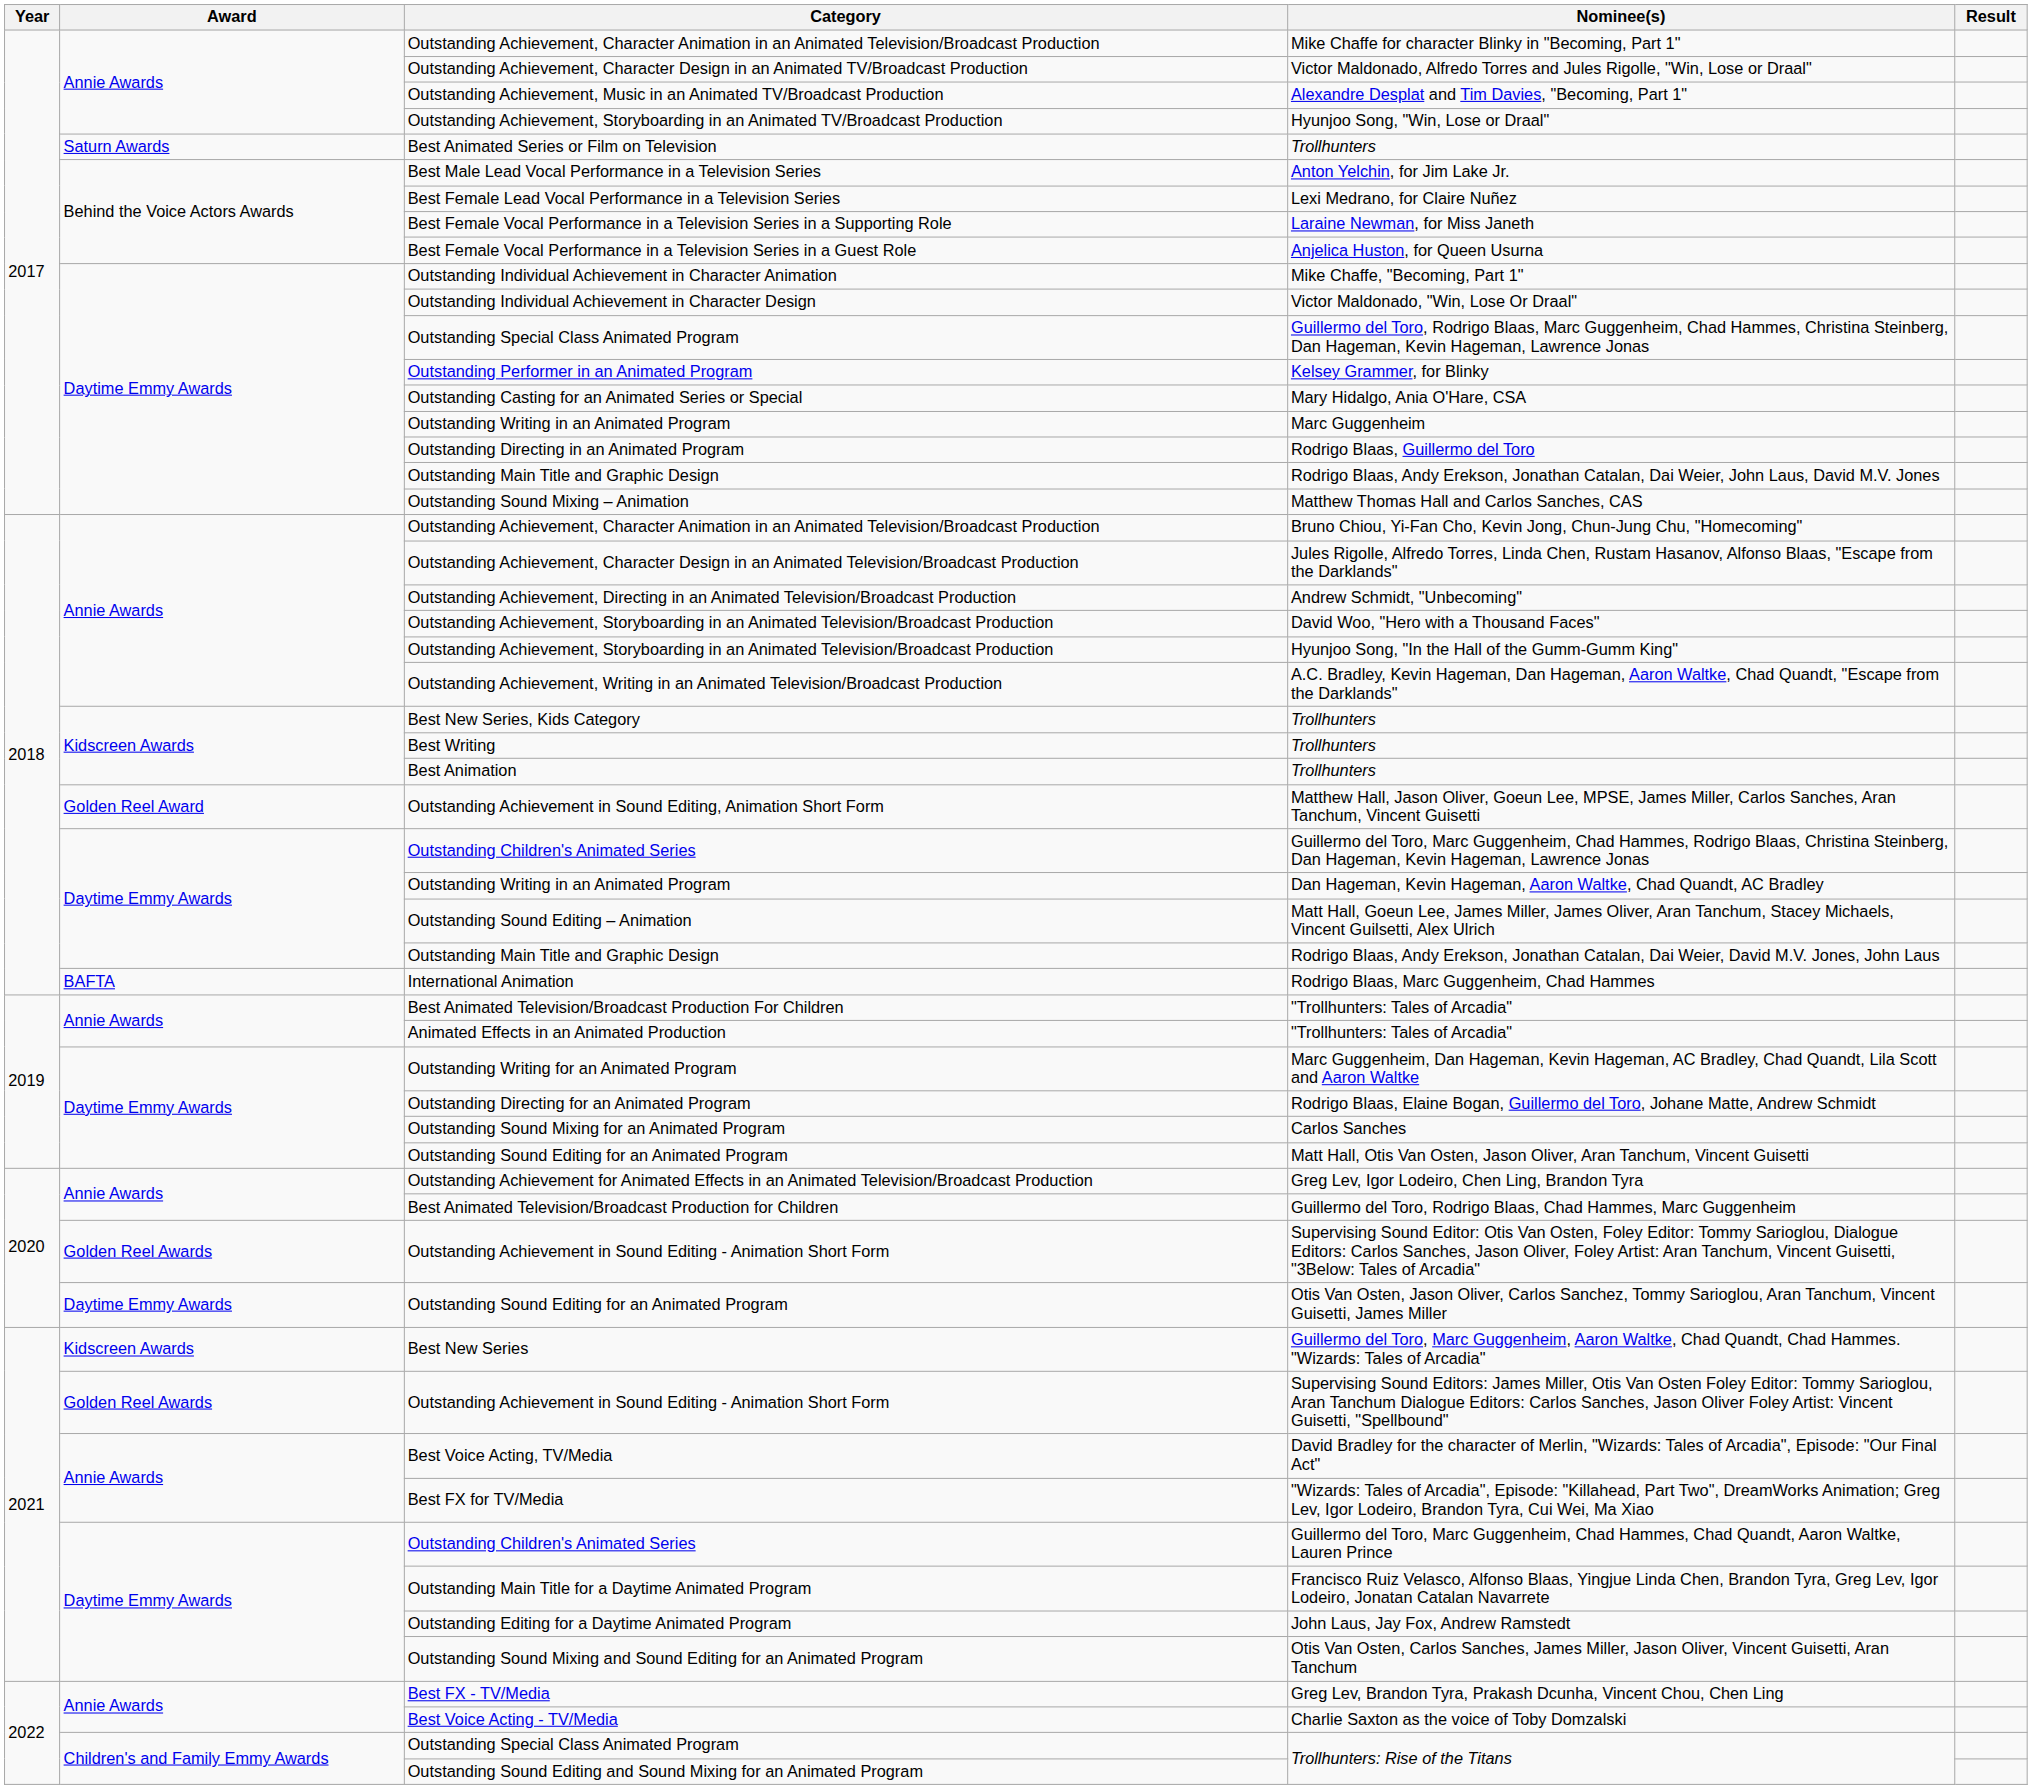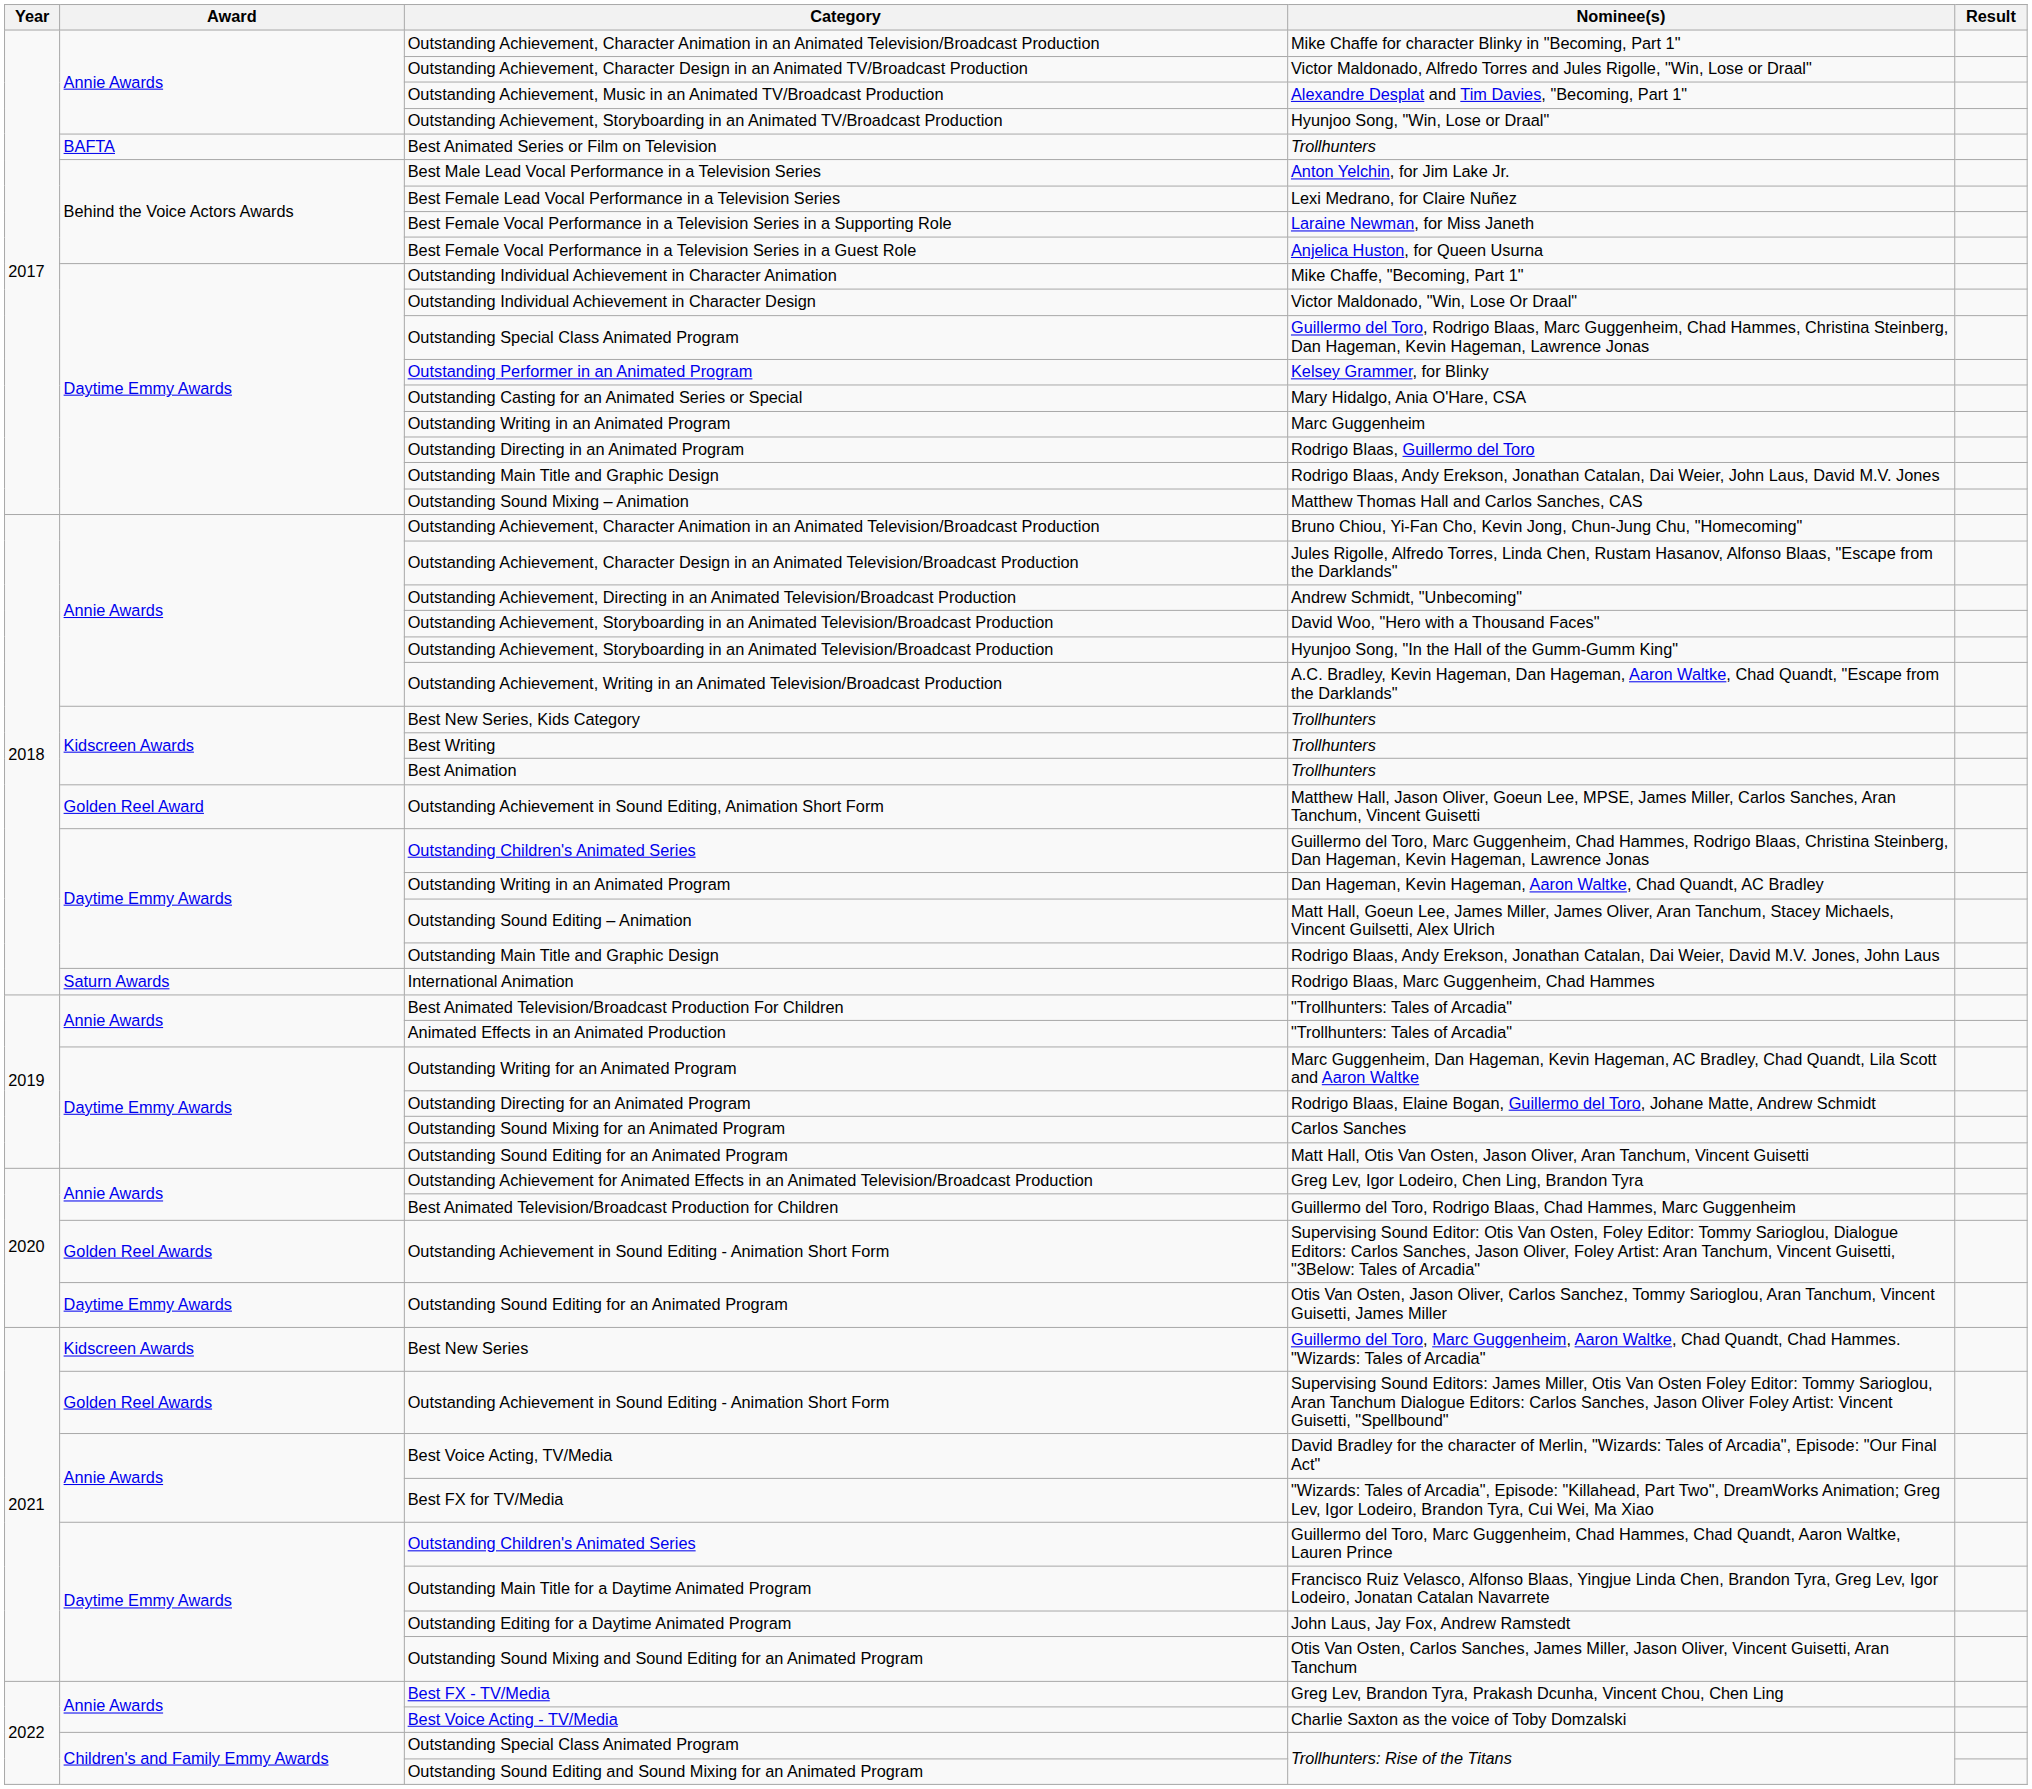Best Animated Series or Film on Television / Trollhunters | Award: Saturn Awards -> BAFTA
Rodrigo Blaas, Marc Guggenheim, Chad Hammes | Award: BAFTA -> Saturn Awards
